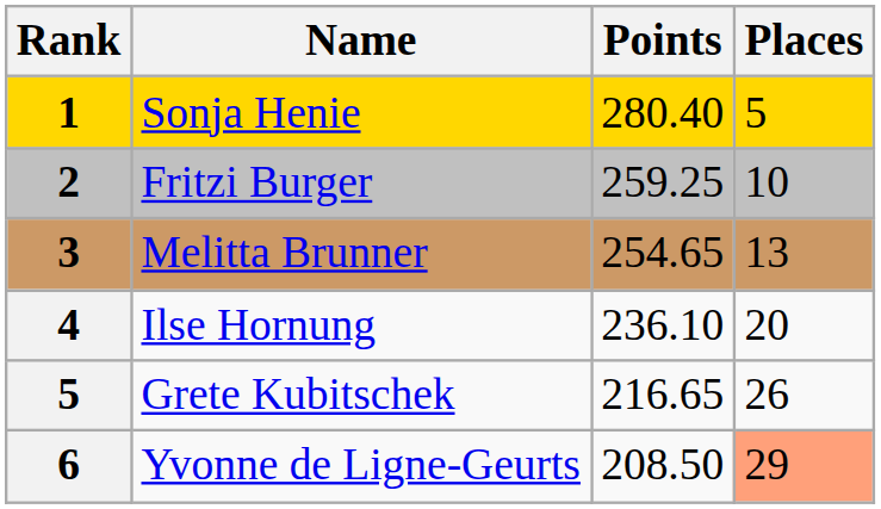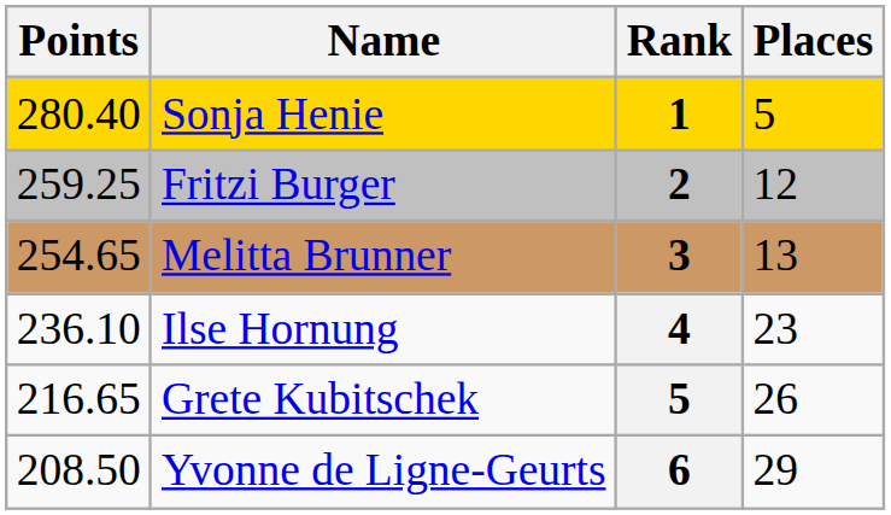columns swapped: Rank <-> Points
Fritzi Burger | Places: 10 -> 12
Ilse Hornung | Places: 20 -> 23
Yvonne de Ligne-Geurts | Places: lightsalmon background -> no background
